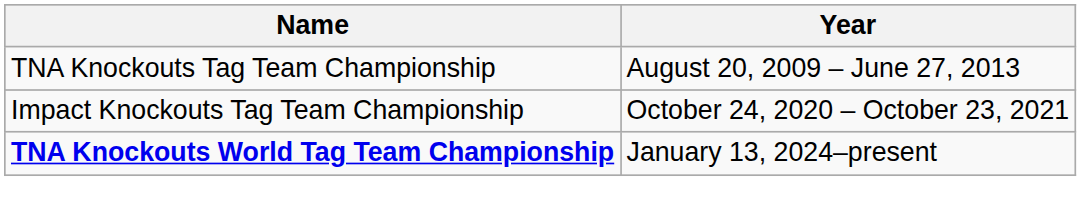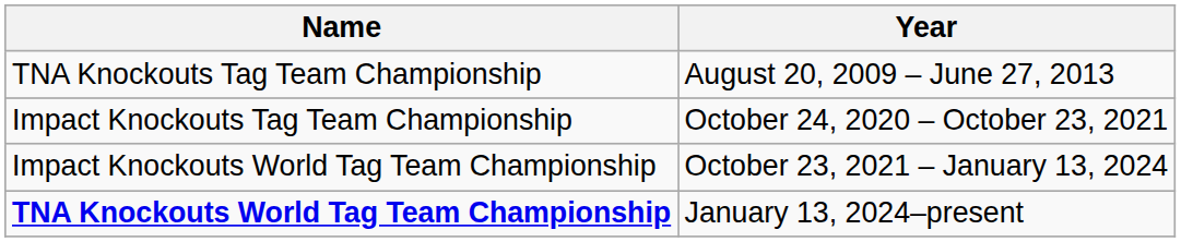+ row: Impact Knockouts World Tag Team Championship | October 23, 2021 – January 13, 2024
